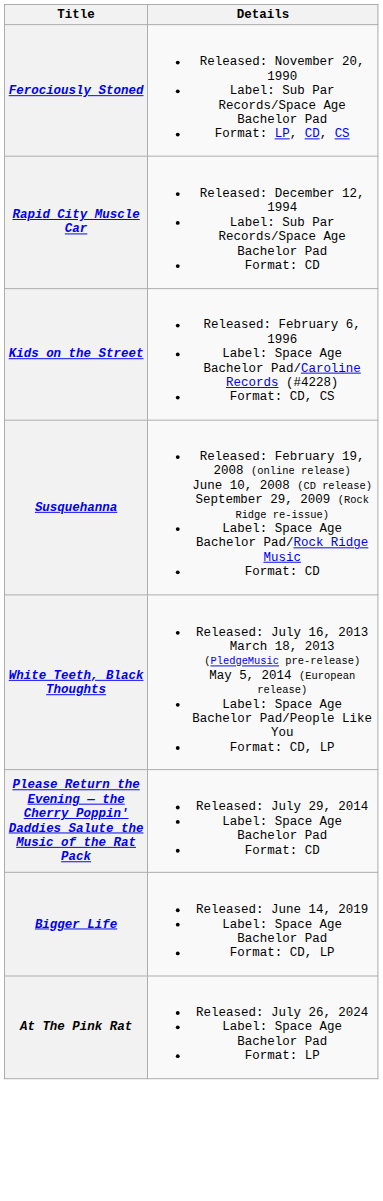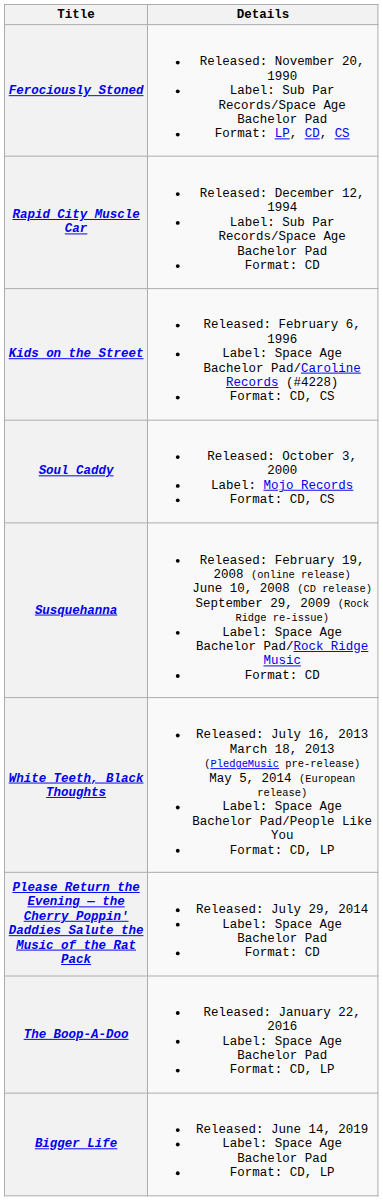+ row: Soul Caddy | Released: October 3, 2000 Label: Mojo Records Format: CD, CS
+ row: The Boop-A-Doo | Released: January 22, 2016 Label: Space Age Bachelor Pad Format: CD, LP
- row: At The Pink Rat | Released: July 26, 2024 Label: Space Age Bachelor Pad Format: LP
